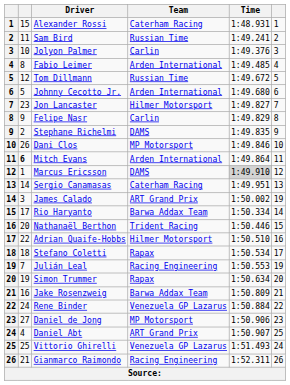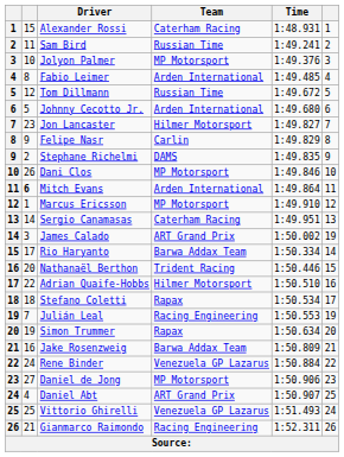Jolyon Palmer | Team: Carlin -> MP Motorsport
Marcus Ericsson | Team: DAMS -> MP Motorsport
Marcus Ericsson | Time: lightgrey background -> no background
